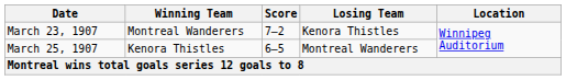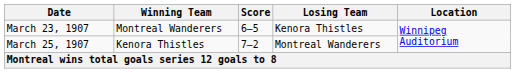March 23, 1907 | Score: 7–2 -> 6–5
March 25, 1907 | Score: 6–5 -> 7–2
